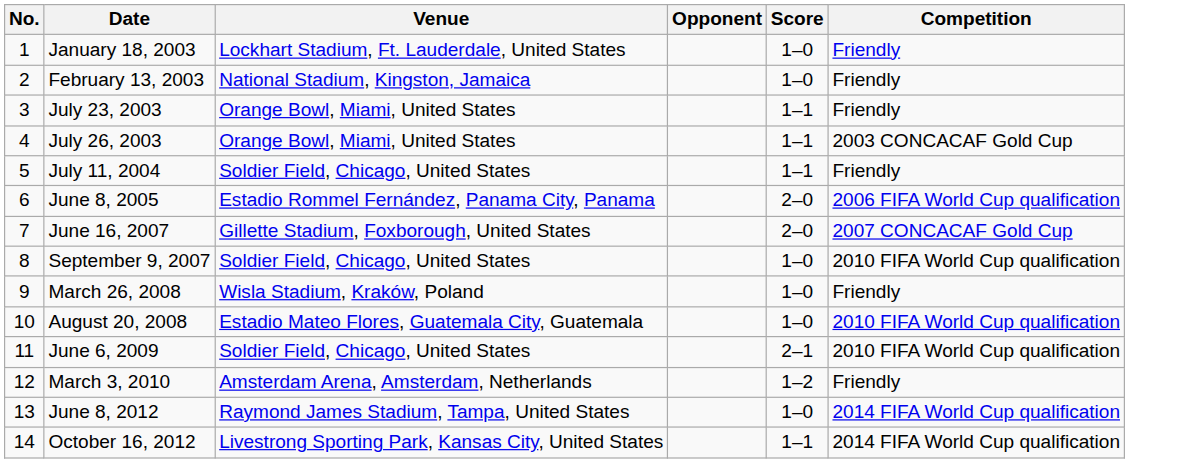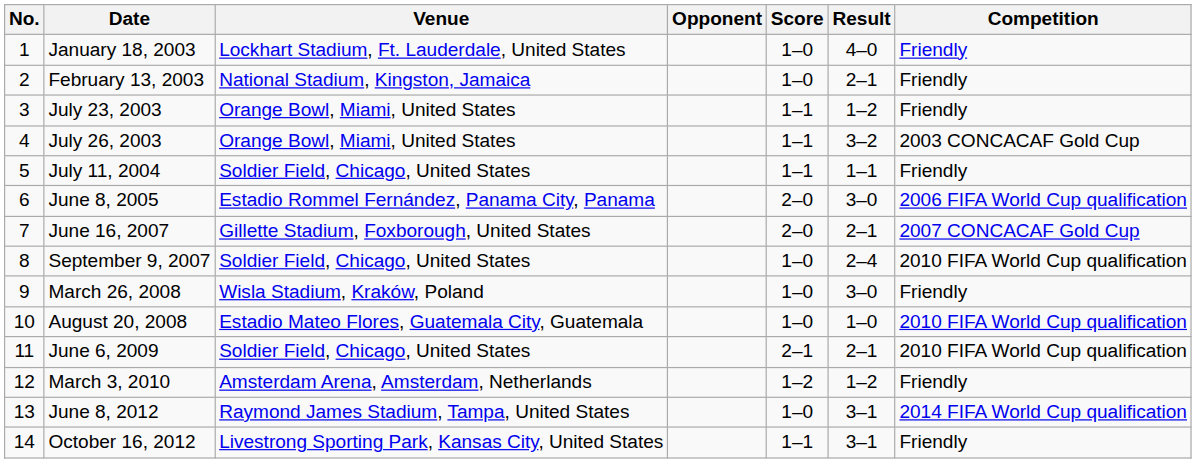+ column: Result | 4–0 | 2–1 | 1–2 | 3–2 | 1–1 | 3–0 | 2–1 | 2–4 | 3–0 | 1–0 | 2–1 | 1–2 | 3–1 | 3–1
October 16, 2012 | Competition: 2014 FIFA World Cup qualification -> Friendly
